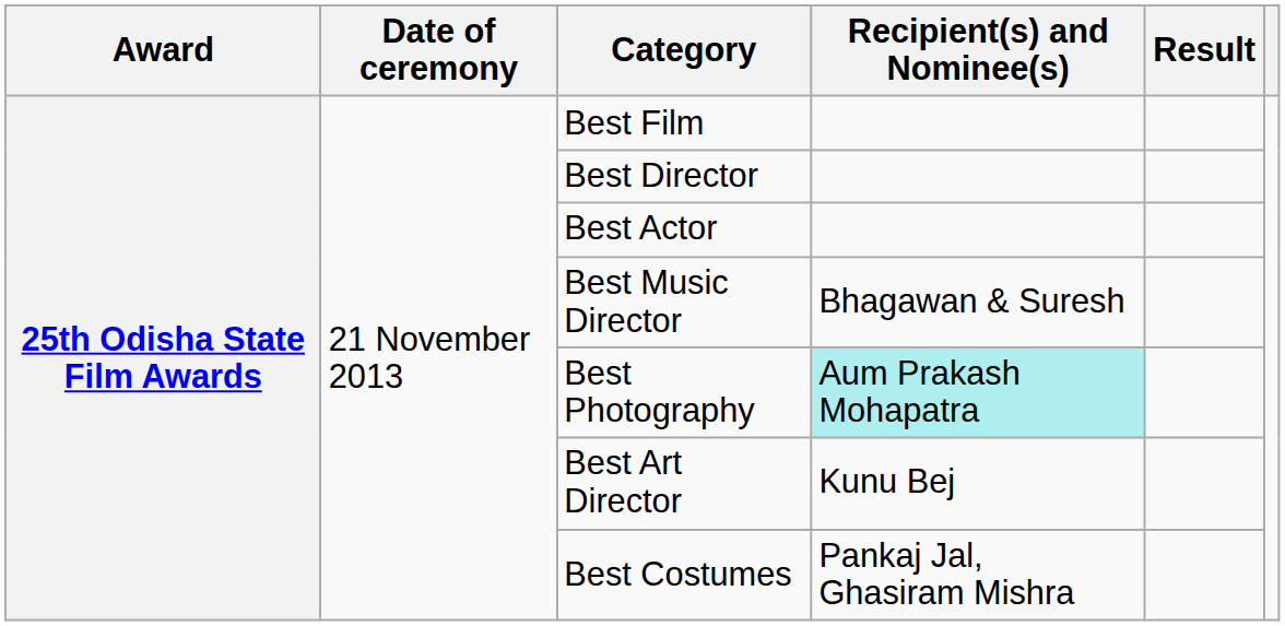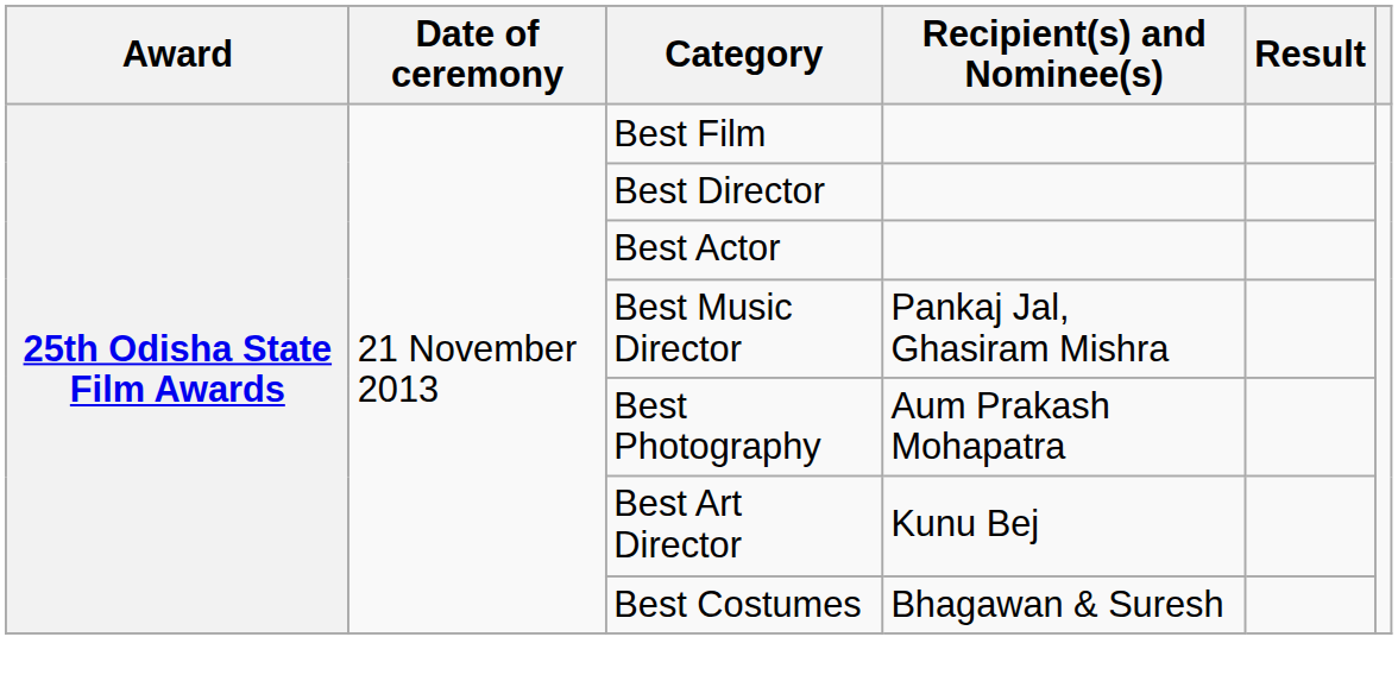Best Music Director | Recipient(s) and Nominee(s): Bhagawan & Suresh -> Pankaj Jal, Ghasiram Mishra
Best Photography | Recipient(s) and Nominee(s): paleturquoise background -> no background
Best Costumes | Recipient(s) and Nominee(s): Pankaj Jal, Ghasiram Mishra -> Bhagawan & Suresh
